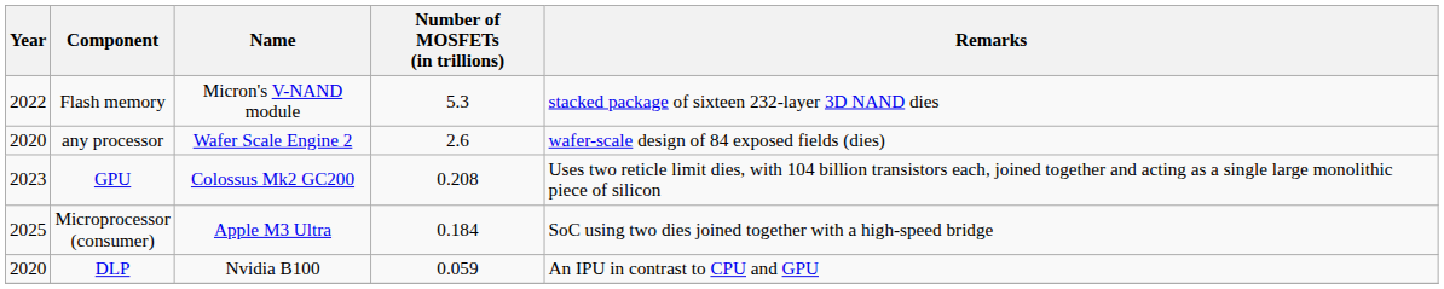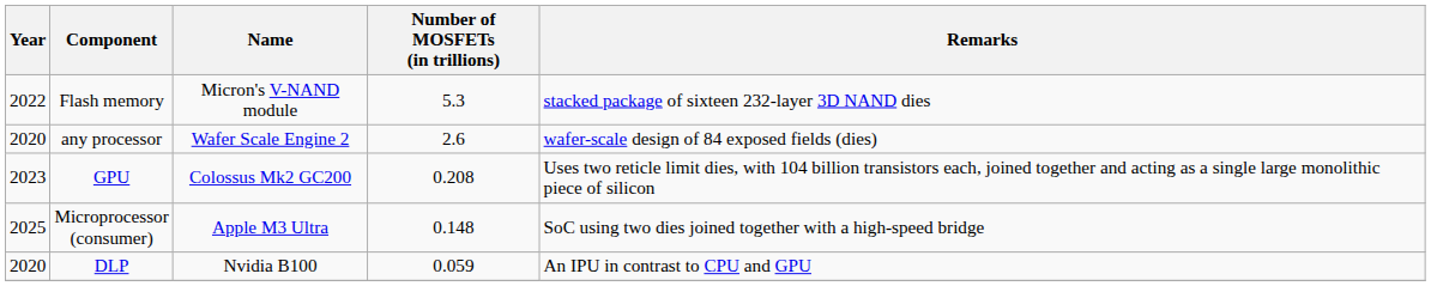Microprocessor (consumer) | Number of MOSFETs (in trillions): 0.184 -> 0.148
